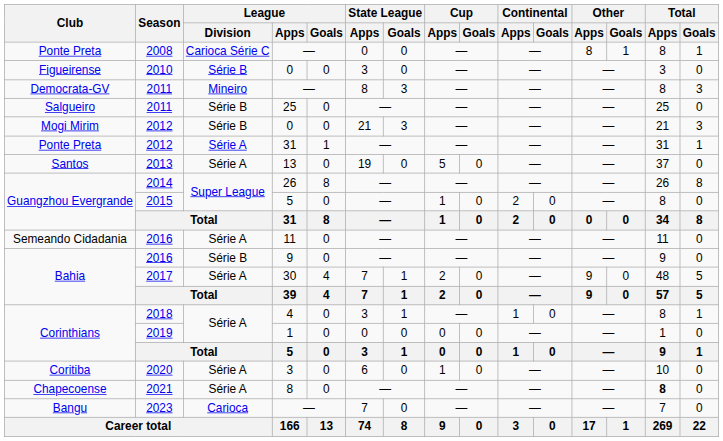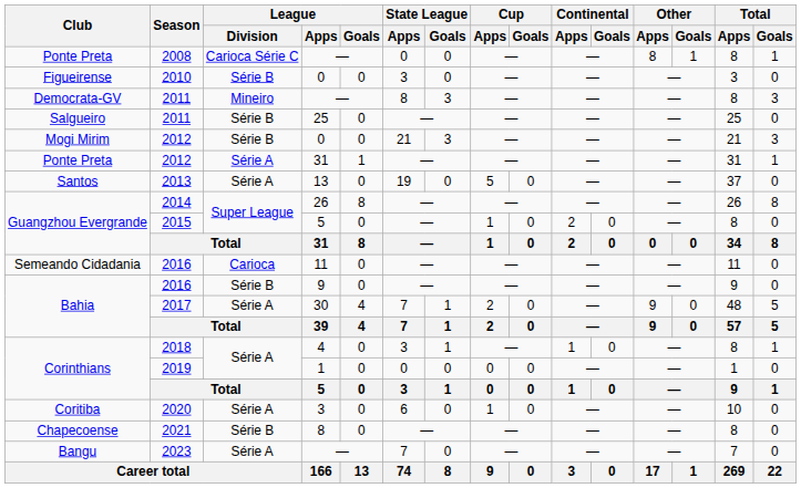2016 / 11 | League / Division: Série A -> Carioca
2021 | League / Division: Série A -> Série B
2021 | Total / Apps: bold -> normal
2023 | League / Division: Carioca -> Série A
